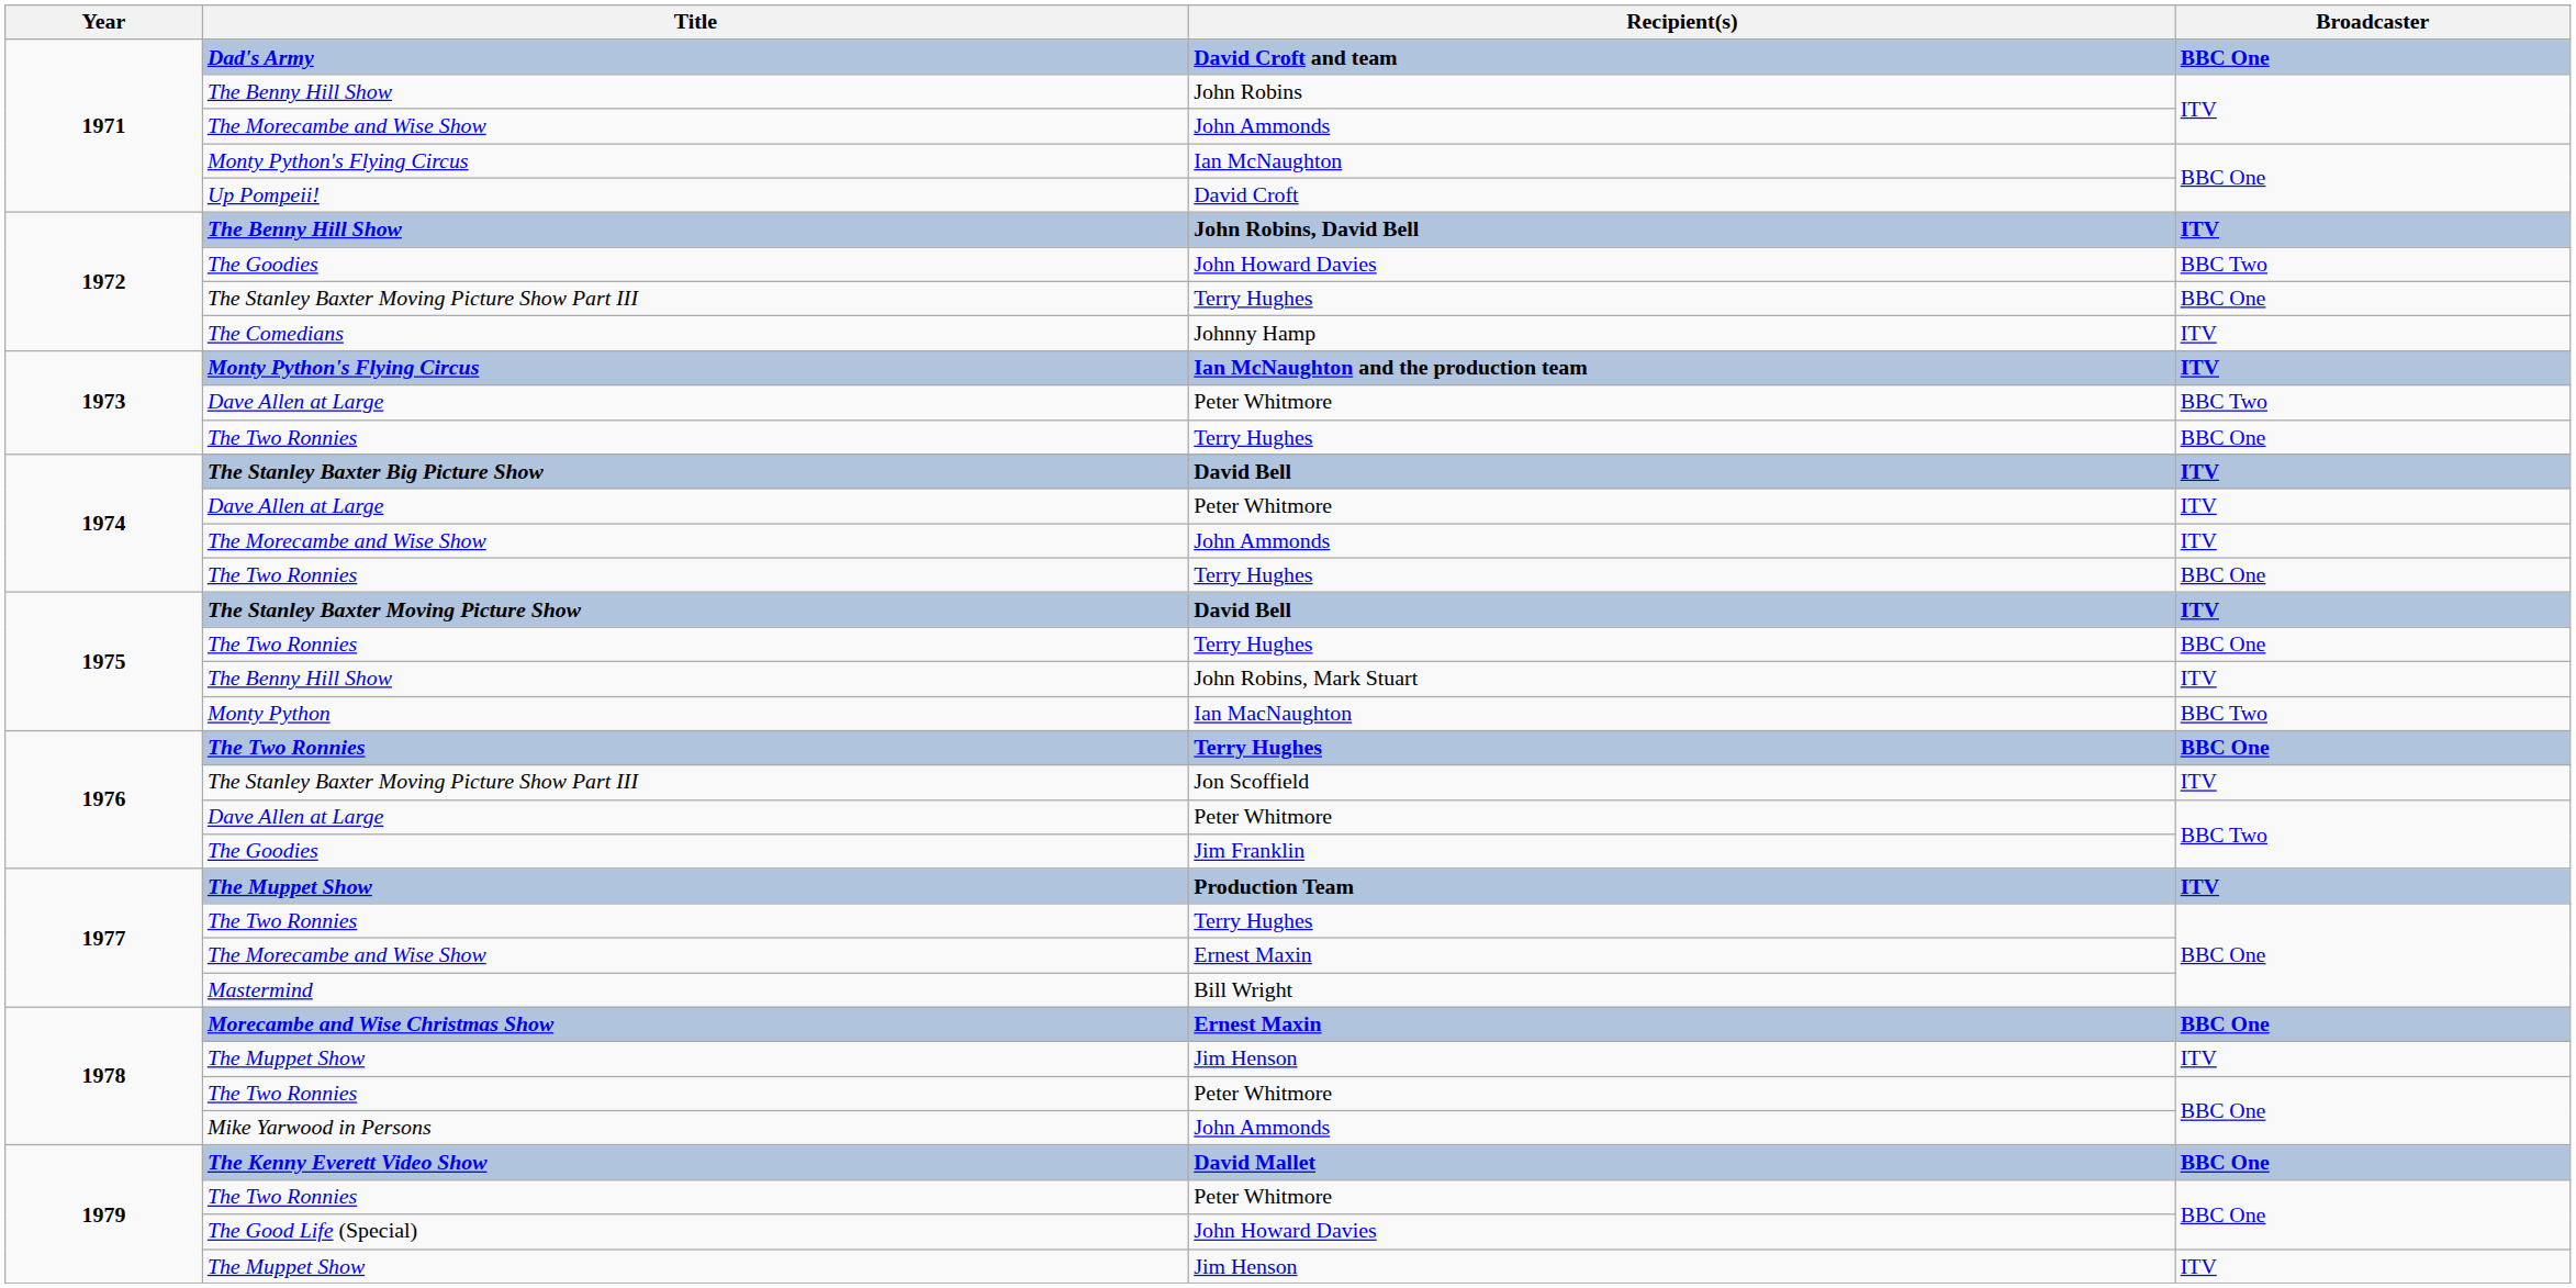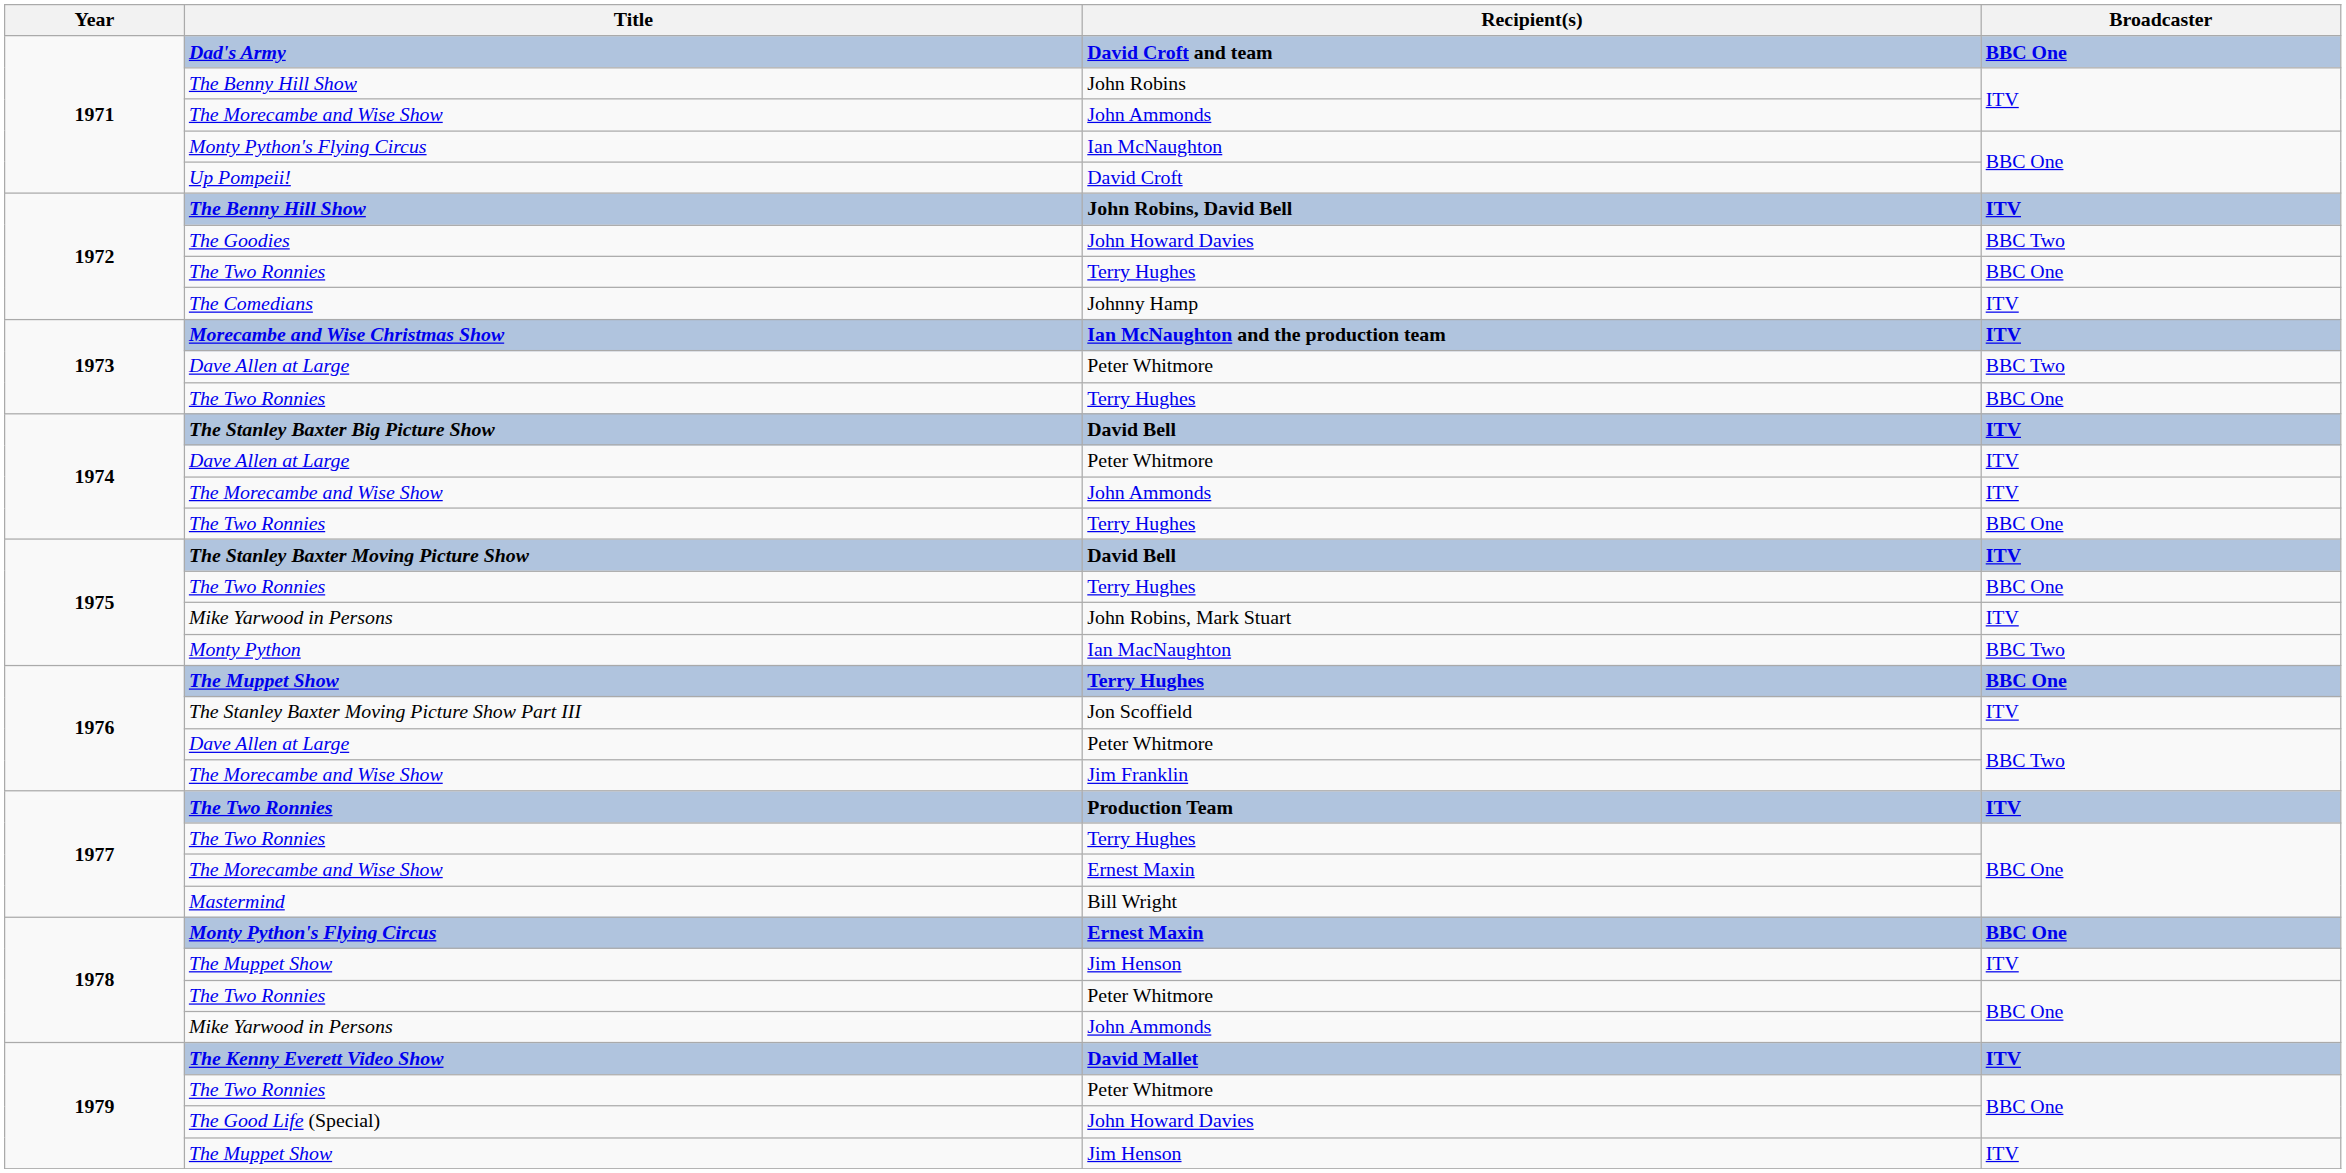1972 / Terry Hughes | Title: The Stanley Baxter Moving Picture Show Part III -> The Two Ronnies
Ian McNaughton and the production team | Title: Monty Python's Flying Circus -> Morecambe and Wise Christmas Show
John Robins, Mark Stuart | Title: The Benny Hill Show -> Mike Yarwood in Persons
1976 / Terry Hughes | Title: The Two Ronnies -> The Muppet Show
Jim Franklin | Title: The Goodies -> The Morecambe and Wise Show
Production Team | Title: The Muppet Show -> The Two Ronnies
1978 / Ernest Maxin | Title: Morecambe and Wise Christmas Show -> Monty Python's Flying Circus
David Mallet | Broadcaster: BBC One -> ITV
